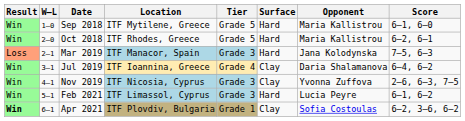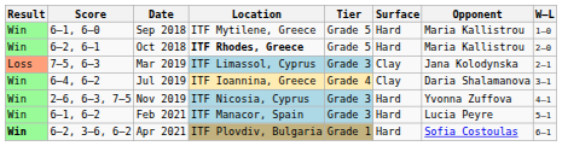columns swapped: W–L <-> Score
Oct 2018 | Location: normal -> bold
Mar 2019 | Location: ITF Manacor, Spain -> ITF Limassol, Cyprus
Mar 2019 | Surface: Hard -> Clay
Nov 2019 | Surface: Clay -> Hard
Feb 2021 | Location: ITF Limassol, Cyprus -> ITF Manacor, Spain
Apr 2021 | Surface: Clay -> Hard
